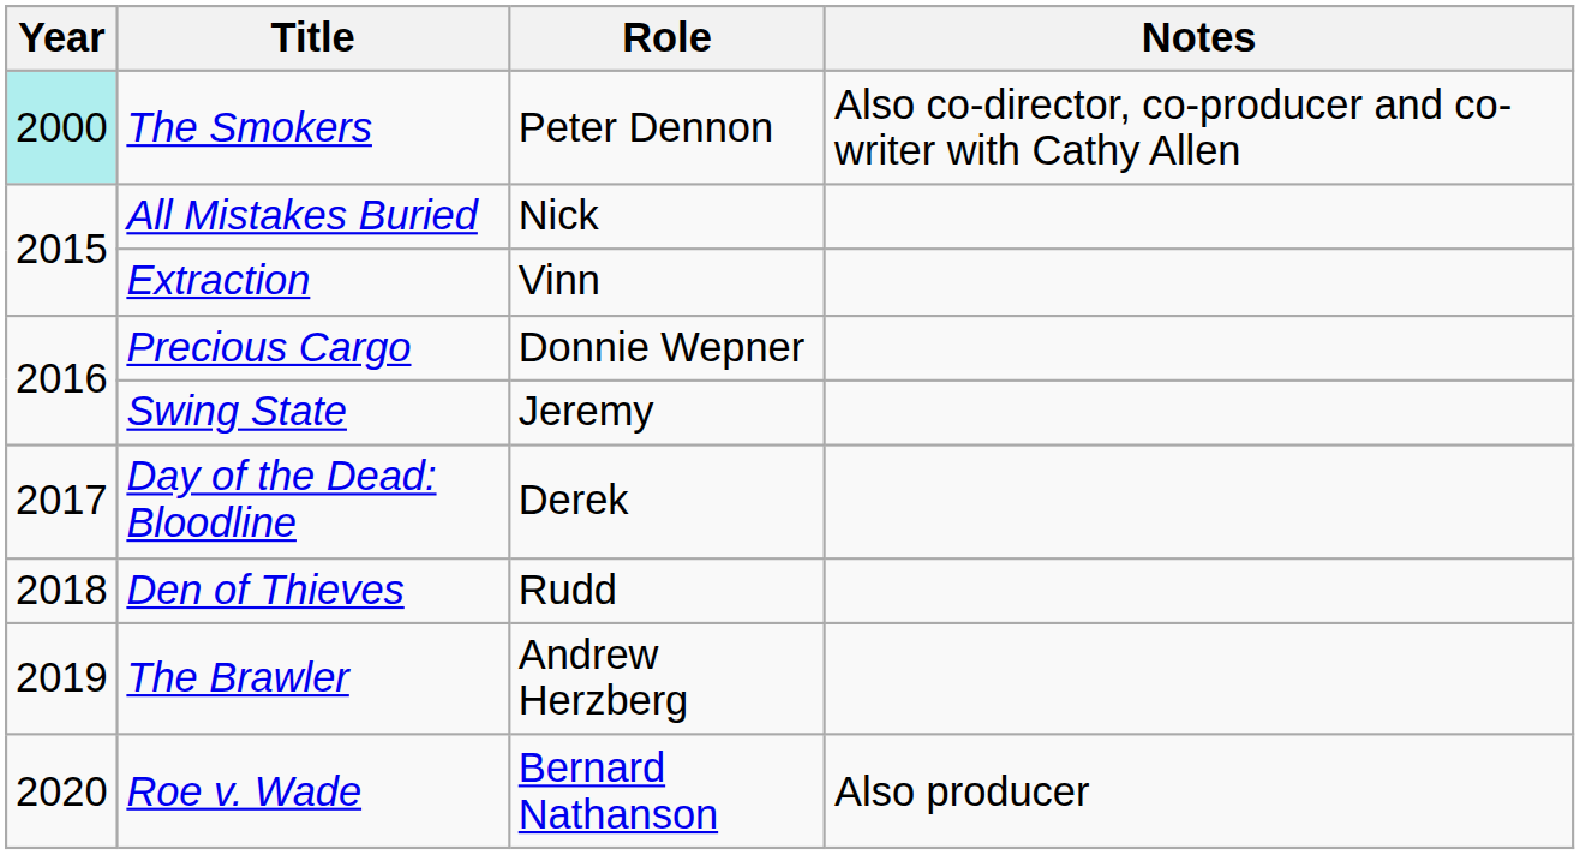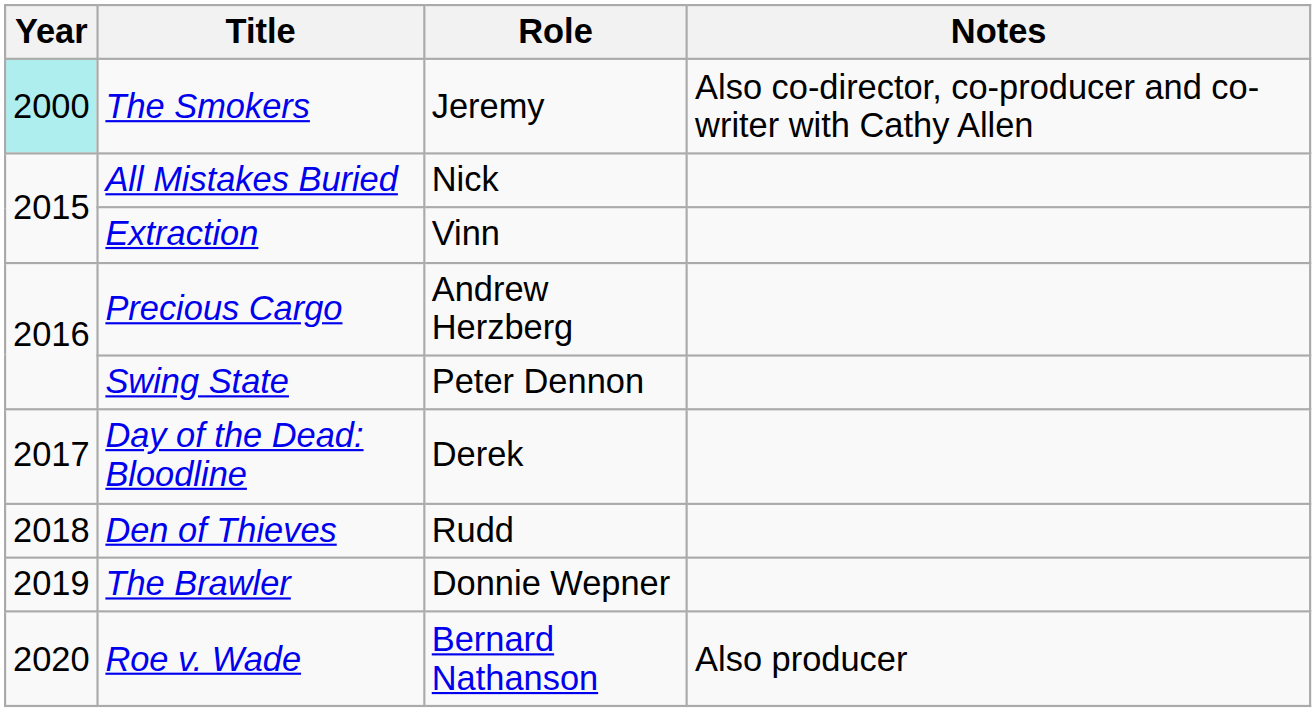The Smokers | Role: Peter Dennon -> Jeremy
Precious Cargo | Role: Donnie Wepner -> Andrew Herzberg
Swing State | Role: Jeremy -> Peter Dennon
The Brawler | Role: Andrew Herzberg -> Donnie Wepner
